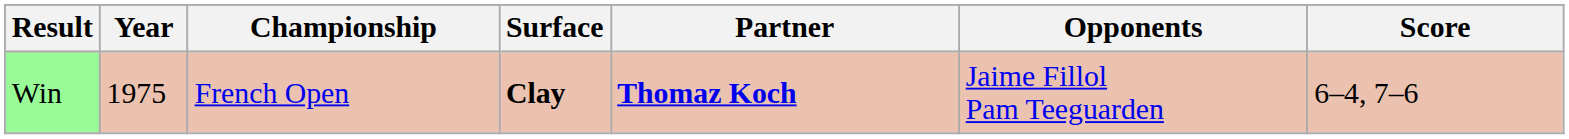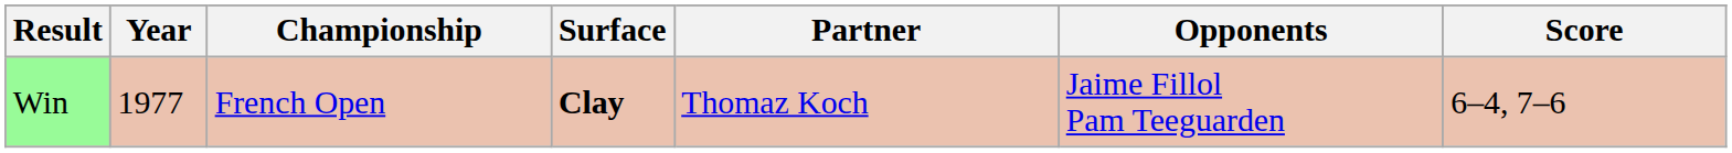Win | Year: 1975 -> 1977
Win | Partner: bold -> normal
